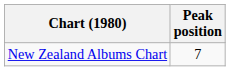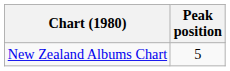New Zealand Albums Chart | Peak position: 7 -> 5
